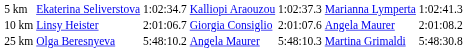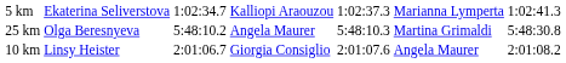rows swapped: 10 km <-> 25 km
